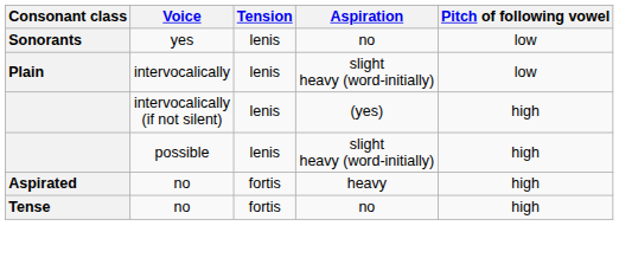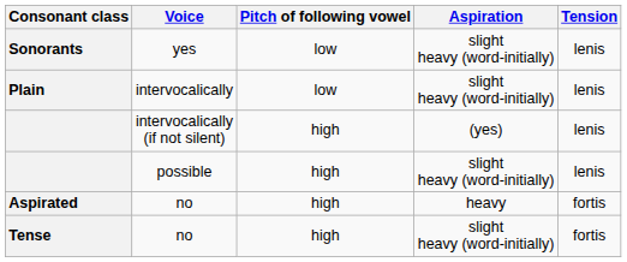columns swapped: Tension <-> Pitch of following vowel
Sonorants | Aspiration: no -> slight heavy (word-initially)
Tense | Aspiration: no -> slight heavy (word-initially)
